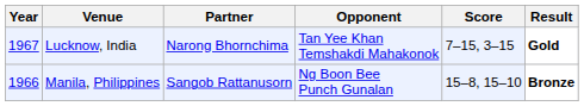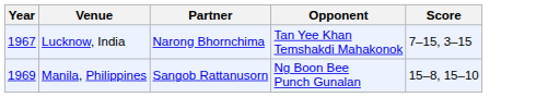- column: Result | Gold | Bronze
Manila, Philippines | Year: 1966 -> 1969
